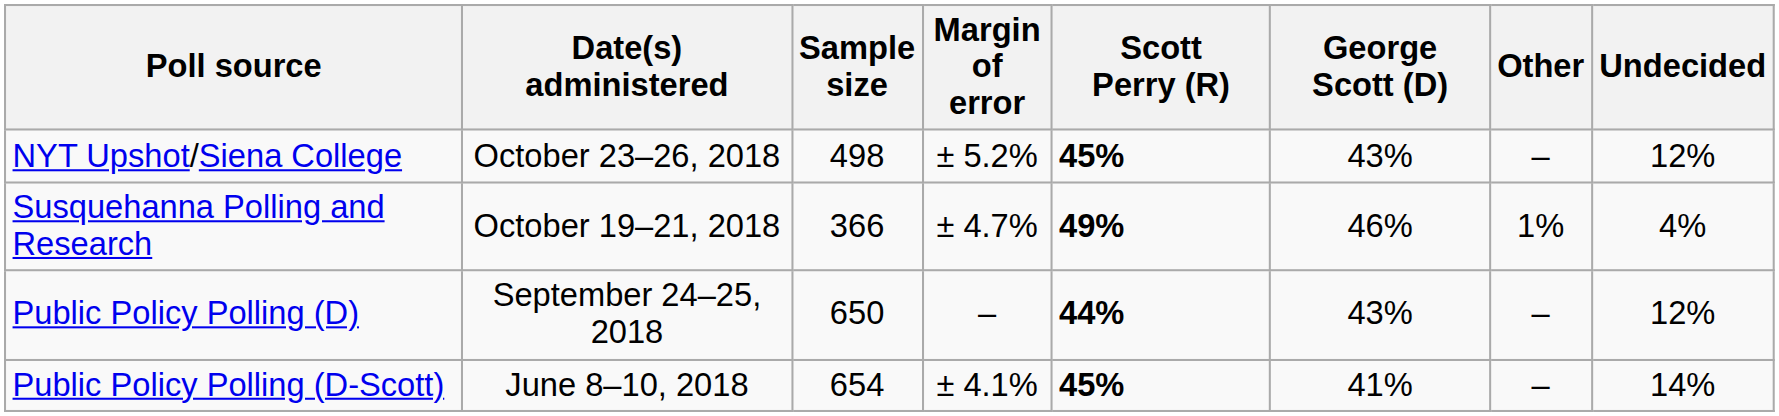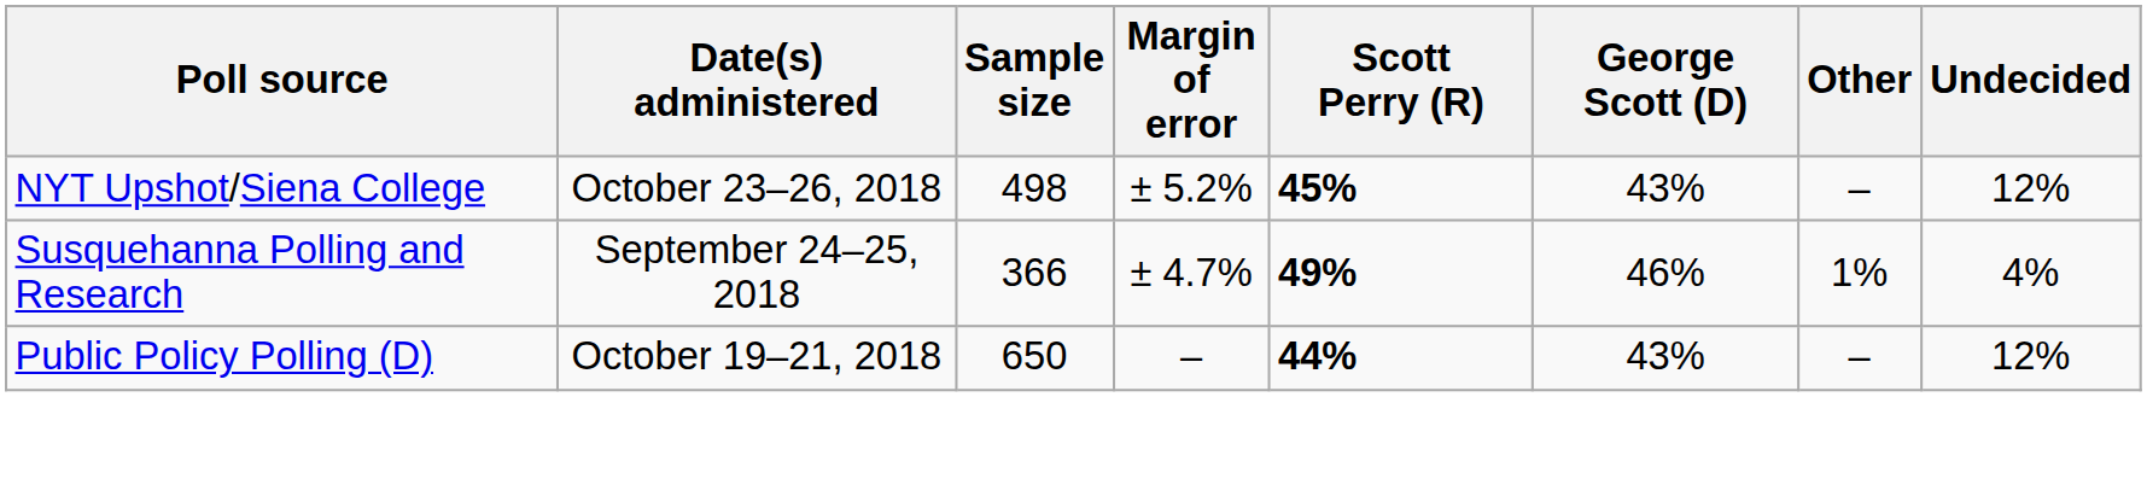Susquehanna Polling and Research | Date(s) administered: October 19–21, 2018 -> September 24–25, 2018
Public Policy Polling (D) | Date(s) administered: September 24–25, 2018 -> October 19–21, 2018
- row: Public Policy Polling (D-Scott) | June 8–10, 2018 | 654 | ± 4.1% | 45% | 41% | – | 14%
